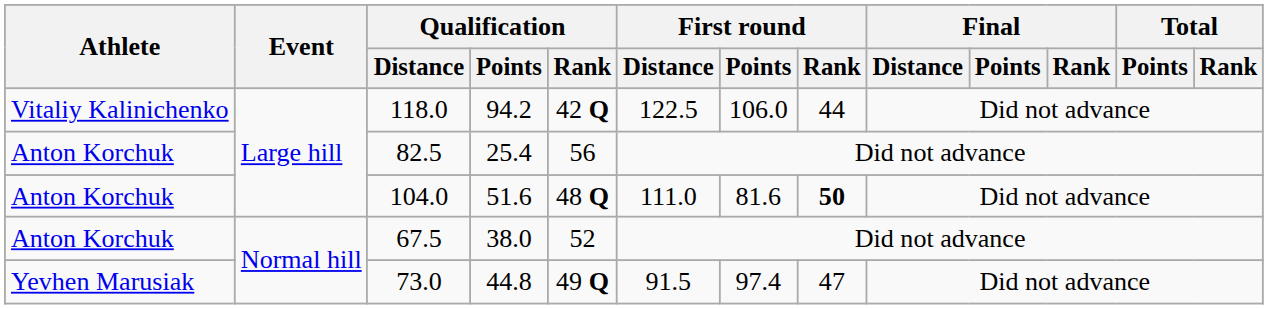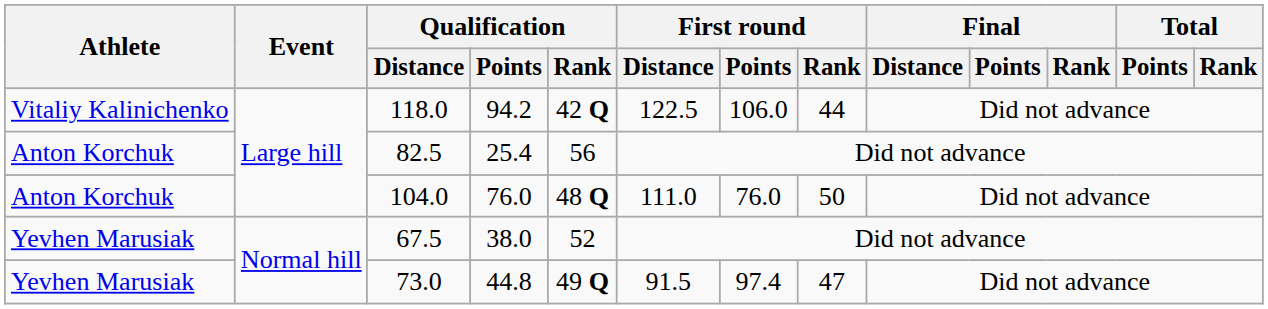104.0 | Qualification / Points: 51.6 -> 76.0
104.0 | First round / Points: 81.6 -> 76.0
104.0 | First round / Rank: bold -> normal
67.5 | Athlete: Anton Korchuk -> Yevhen Marusiak
